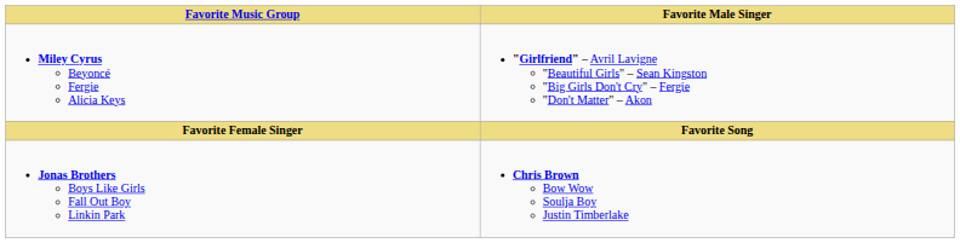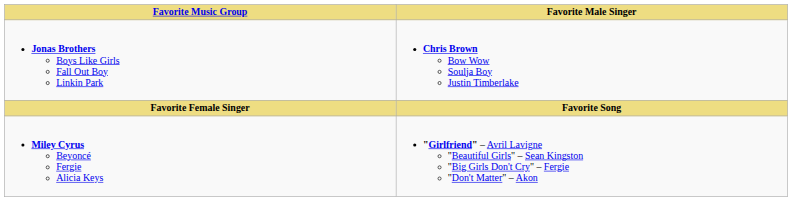rows swapped: Jonas Brothers Boys Like Girls Fall Out Boy Linkin Park <-> Miley Cyrus Beyoncé Fergie Alicia Keys
